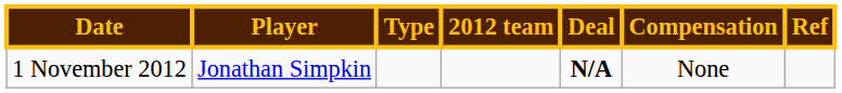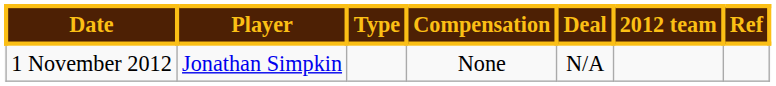columns swapped: 2012 team <-> Compensation
1 November 2012 | Deal: bold -> normal
